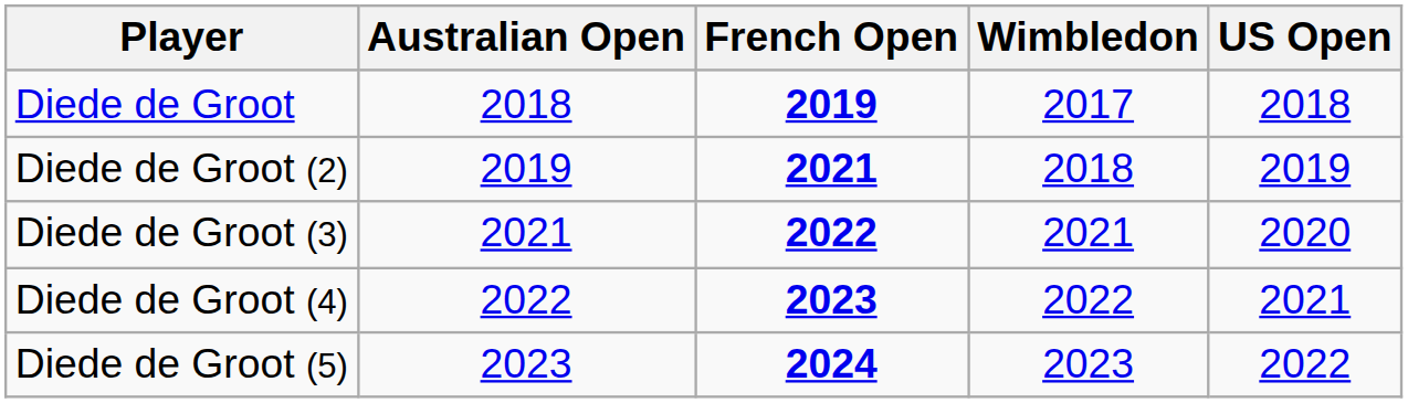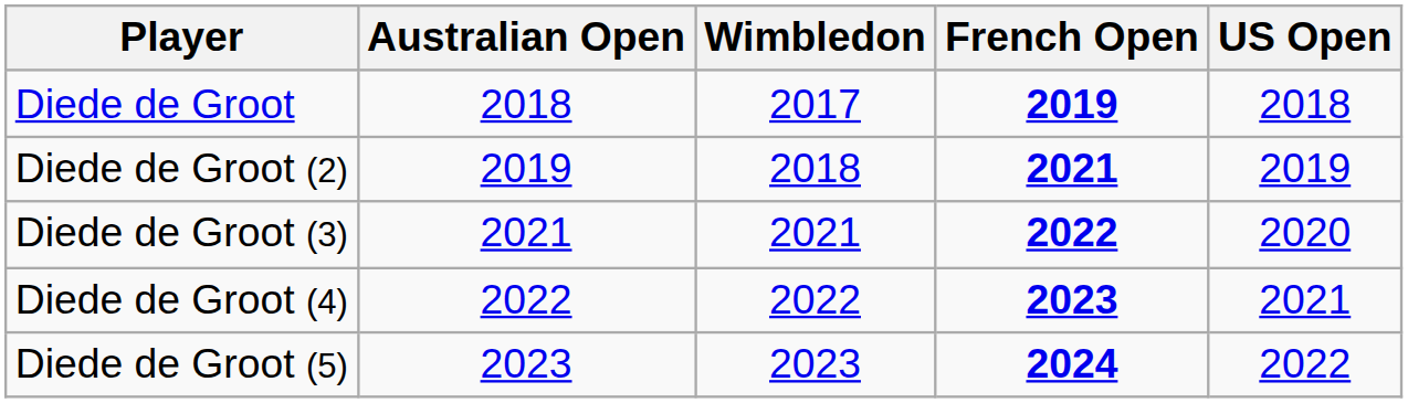columns swapped: French Open <-> Wimbledon
